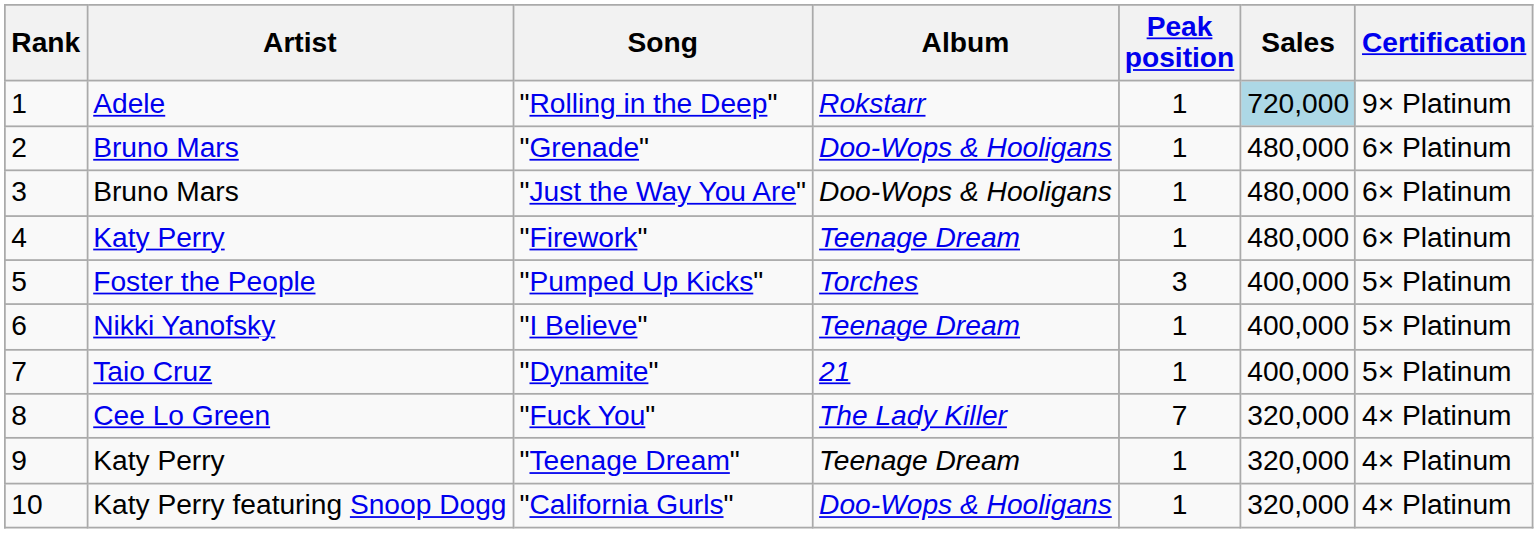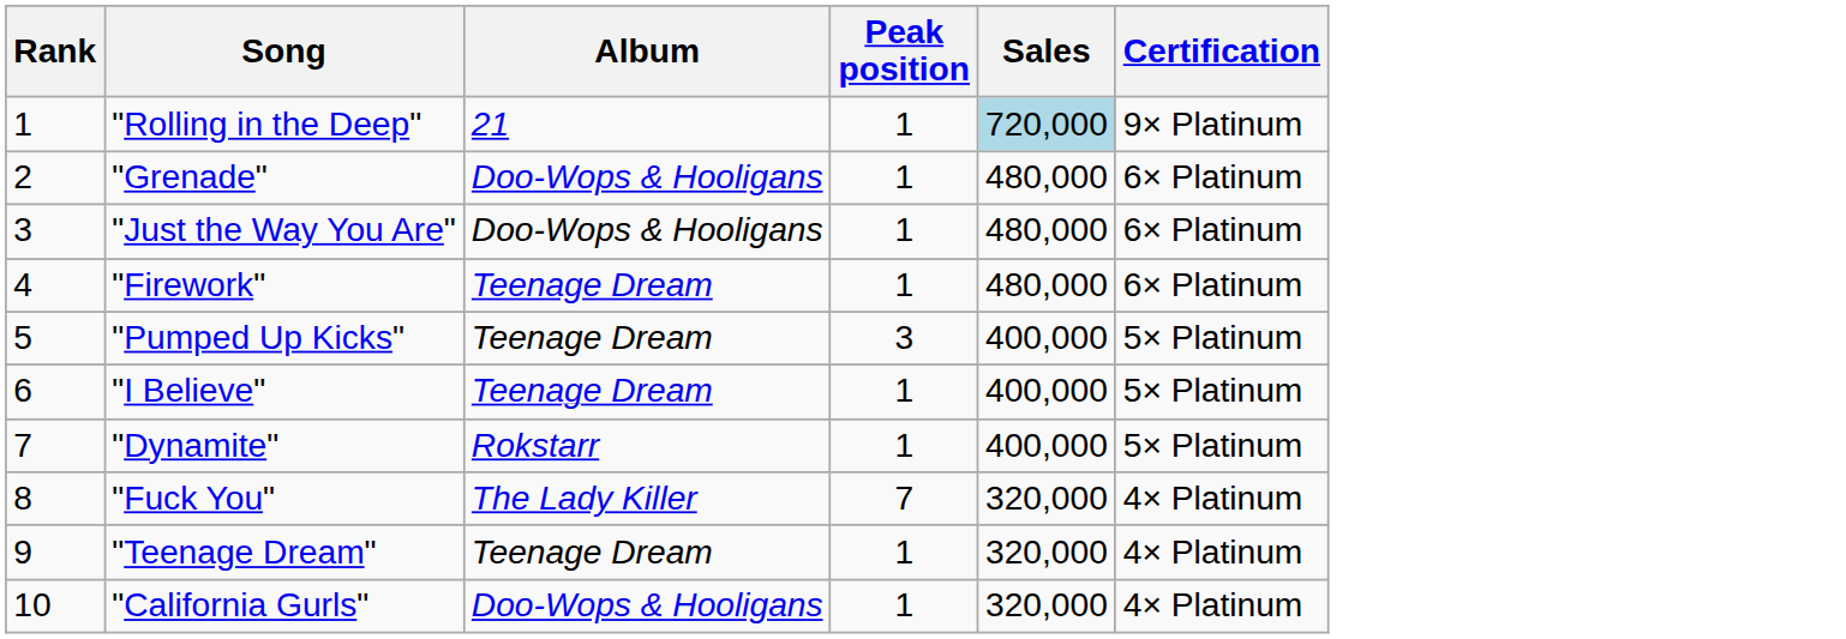- column: Artist | Adele | Bruno Mars | Bruno Mars | Katy Perry | Foster the People | Nikki Yanofsky | Taio Cruz | Cee Lo Green | Katy Perry | Katy Perry featuring Snoop Dogg
"Rolling in the Deep" | Album: Rokstarr -> 21
"Pumped Up Kicks" | Album: Torches -> Teenage Dream
"Dynamite" | Album: 21 -> Rokstarr
